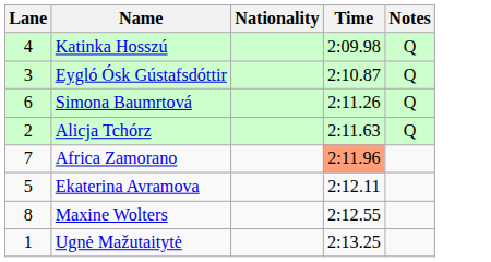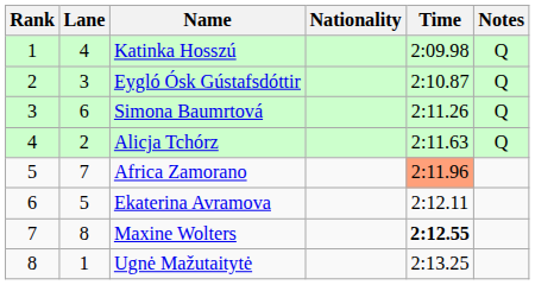+ column: Rank | 1 | 2 | 3 | 4 | 5 | 6 | 7 | 8
Maxine Wolters | Time: normal -> bold
